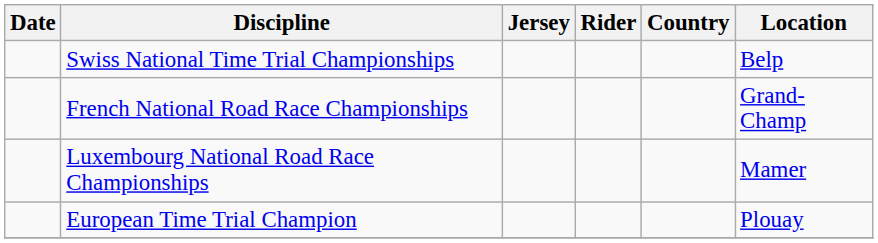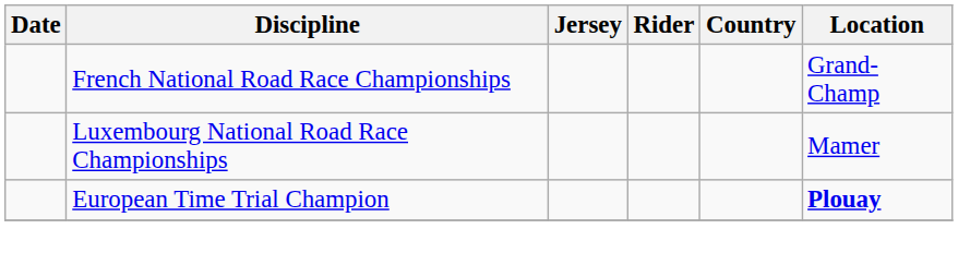- row: Swiss National Time Trial Championships | Belp
European Time Trial Champion | Location: normal -> bold
